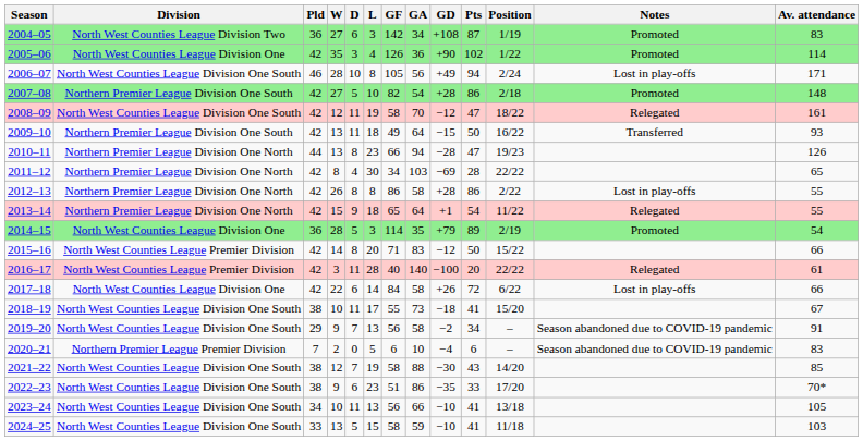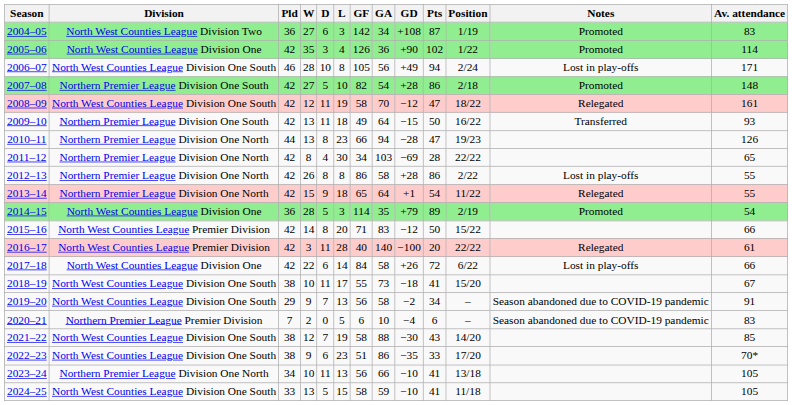2023–24 | Division: North West Counties League Division One South -> Northern Premier League Division One North
2024–25 | Av. attendance: 103 -> 105
